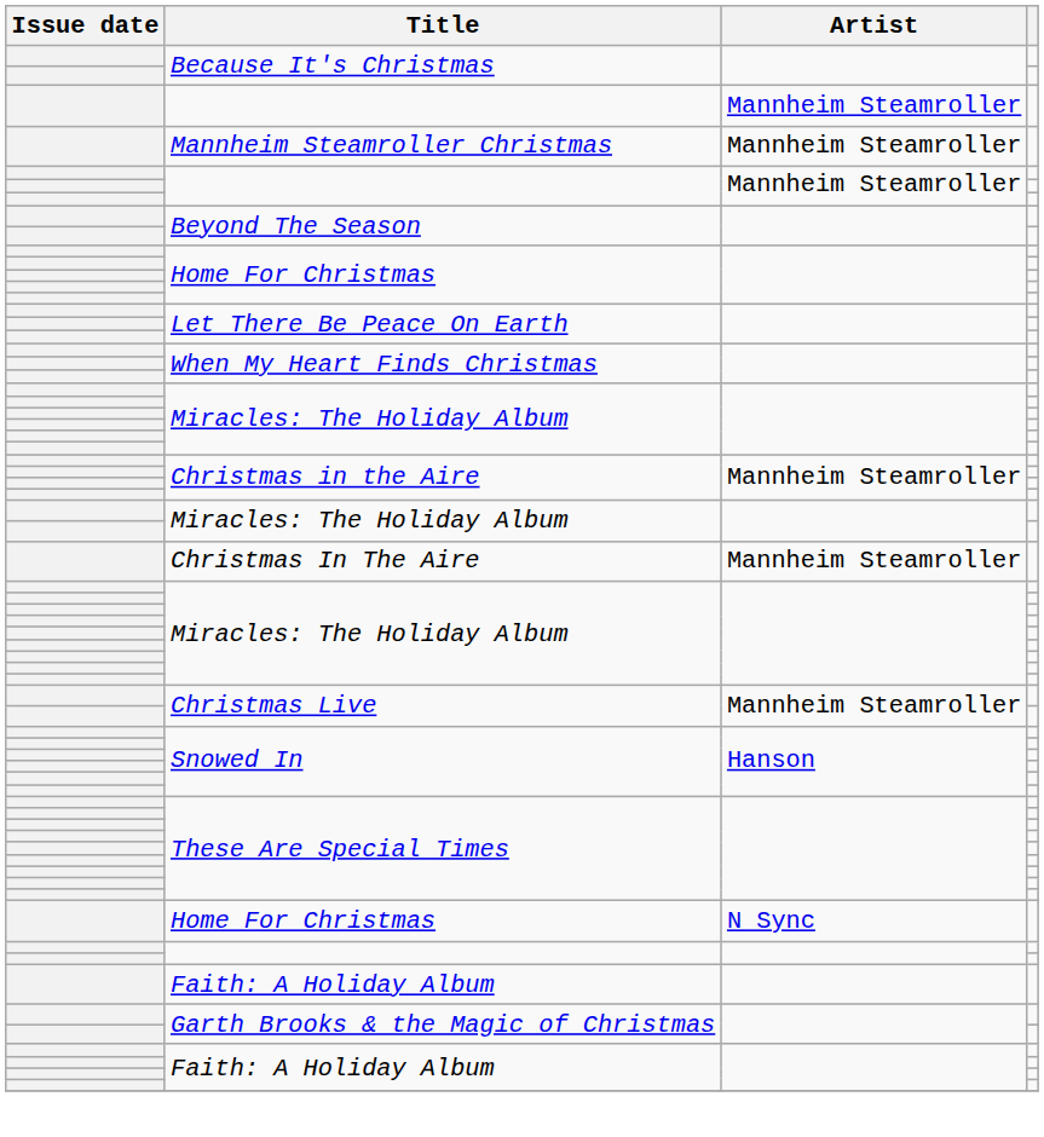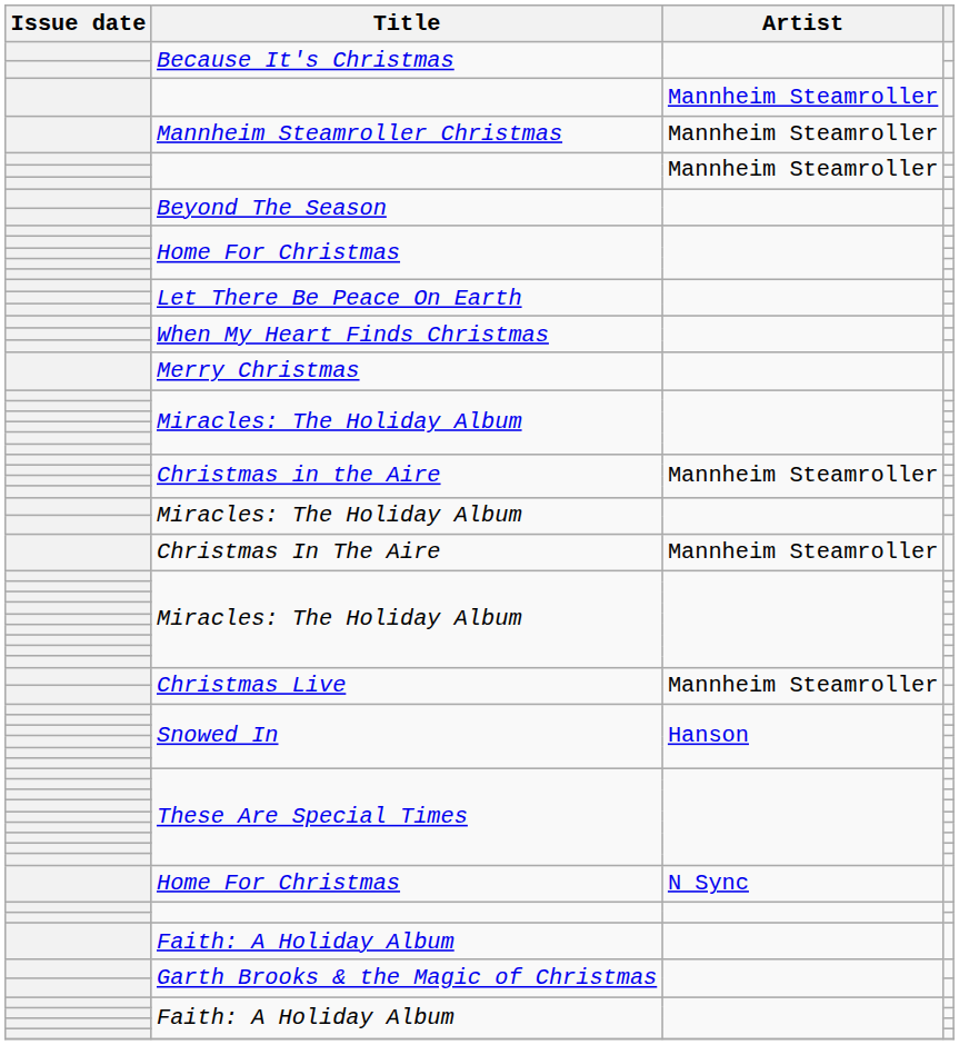+ row: Merry Christmas
